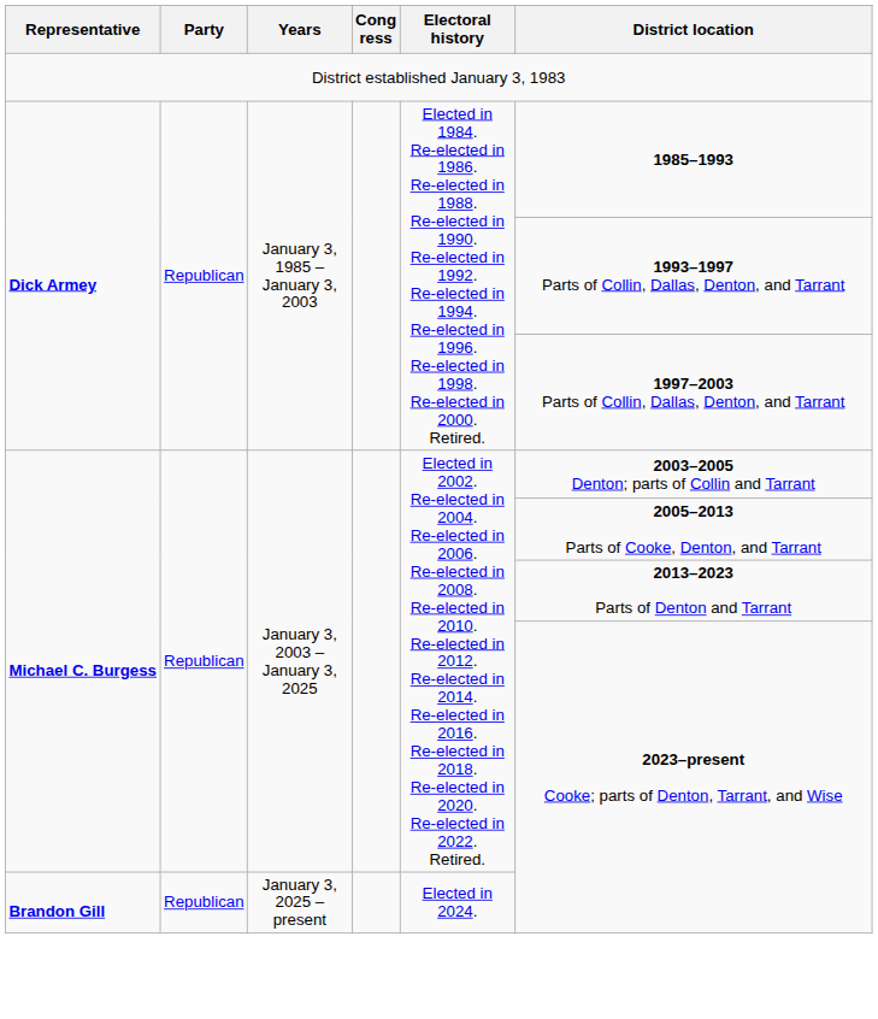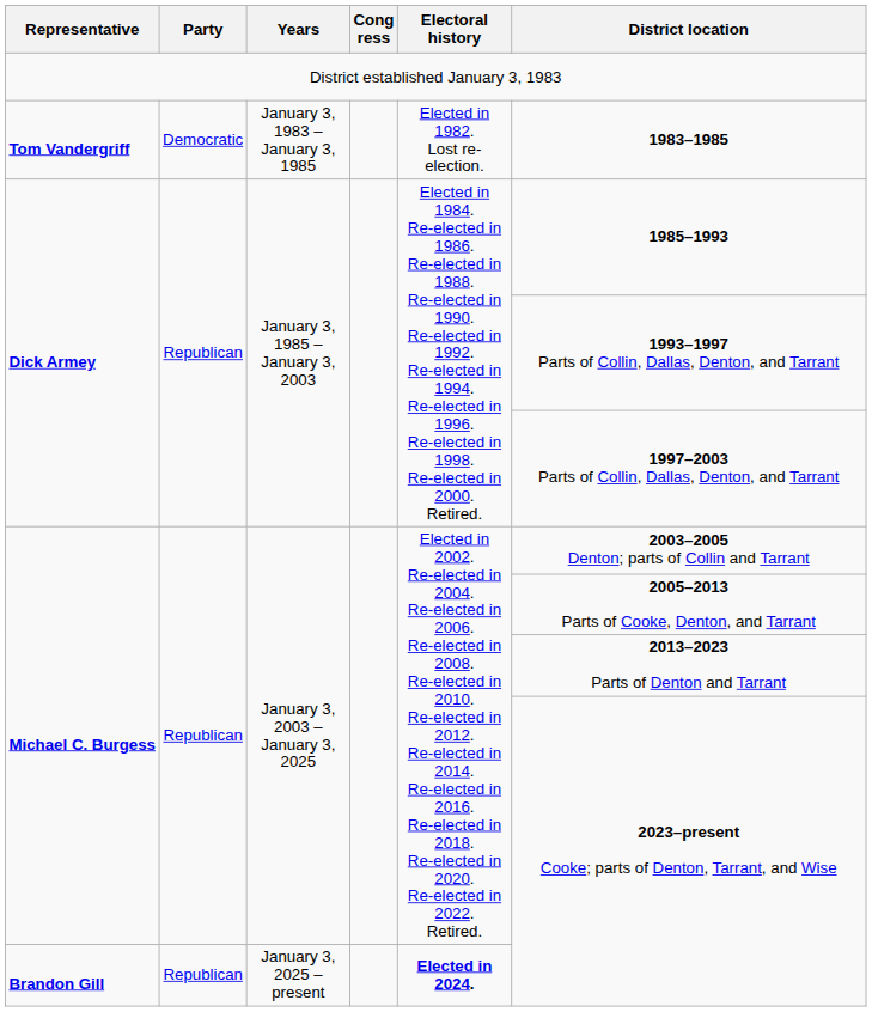+ row: Tom Vandergriff | Democratic | January 3, 1983 – January 3, 1985 | Elected in 1982. Lost re-election. | 1983–1985
Brandon Gill | Electoral history: normal -> bold
